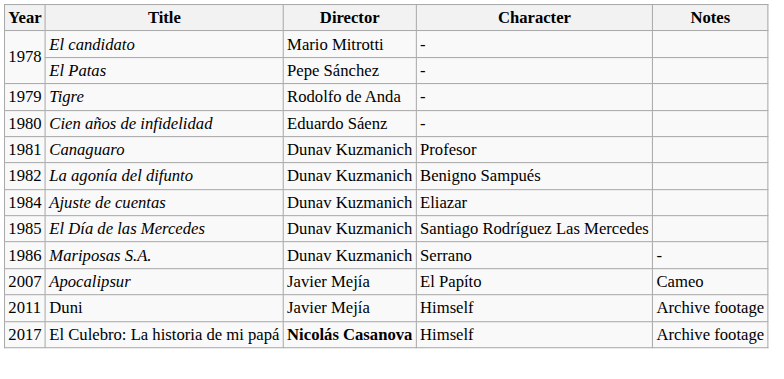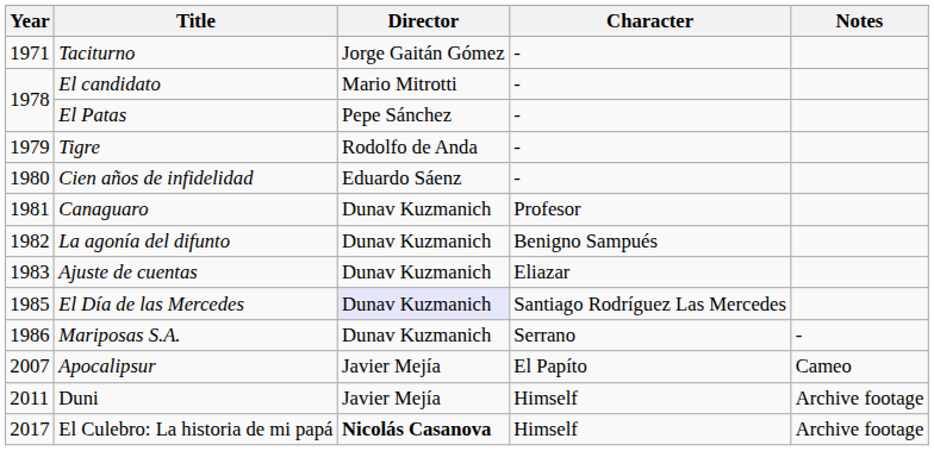+ row: 1971 | Taciturno | Jorge Gaitán Gómez | -
Ajuste de cuentas | Year: 1984 -> 1983
El Día de las Mercedes | Director: no background -> lavender background
